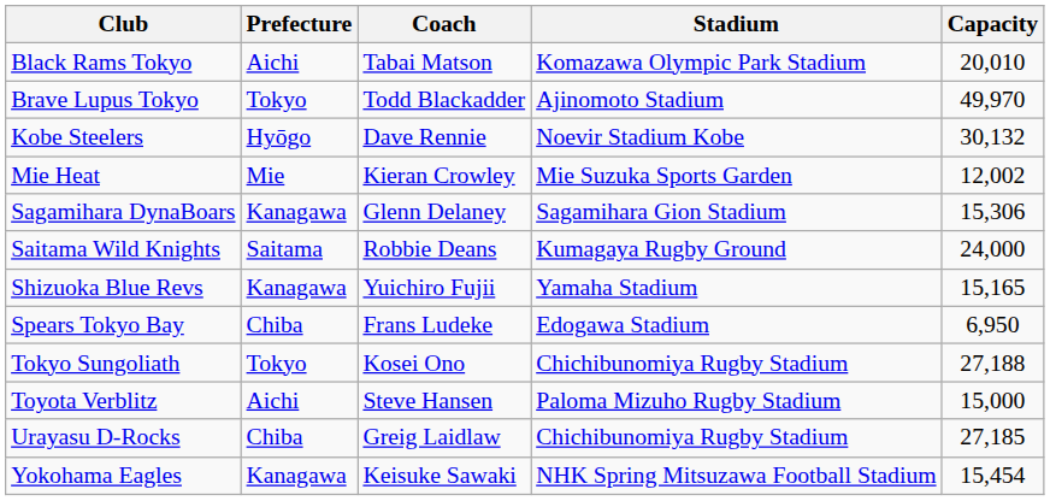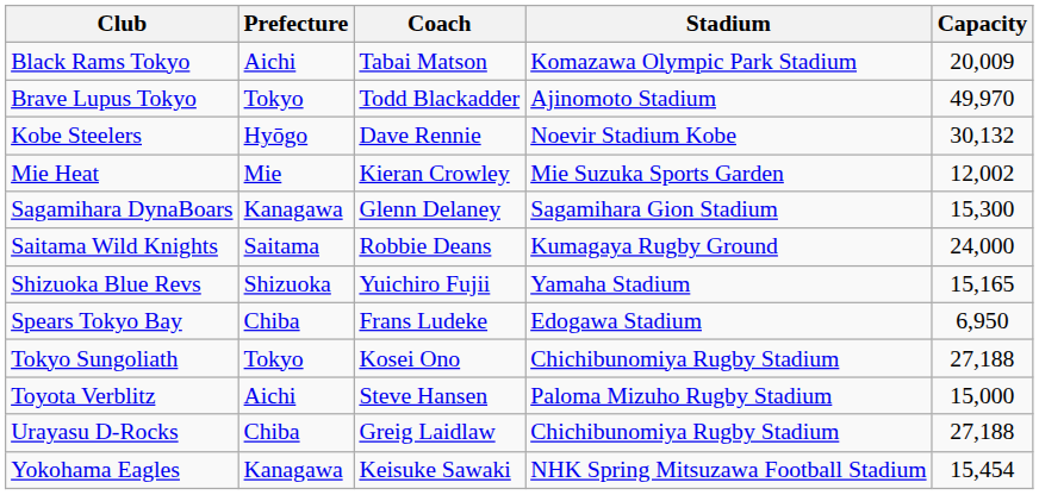Black Rams Tokyo | Capacity: 20,010 -> 20,009
Sagamihara DynaBoars | Capacity: 15,306 -> 15,300
Shizuoka Blue Revs | Prefecture: Kanagawa -> Shizuoka
Urayasu D-Rocks | Capacity: 27,185 -> 27,188
